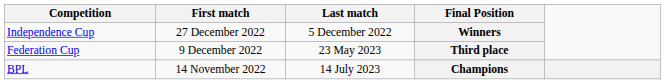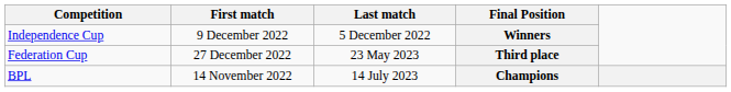Winners | First match: 27 December 2022 -> 9 December 2022
Third place | First match: 9 December 2022 -> 27 December 2022
